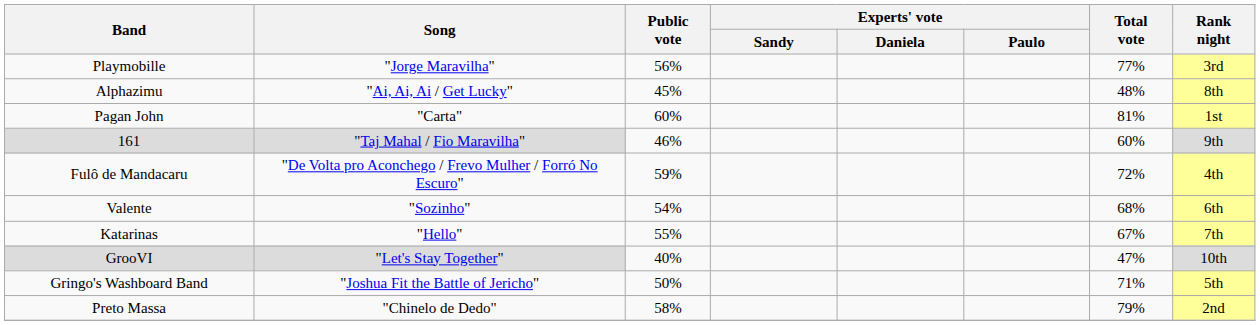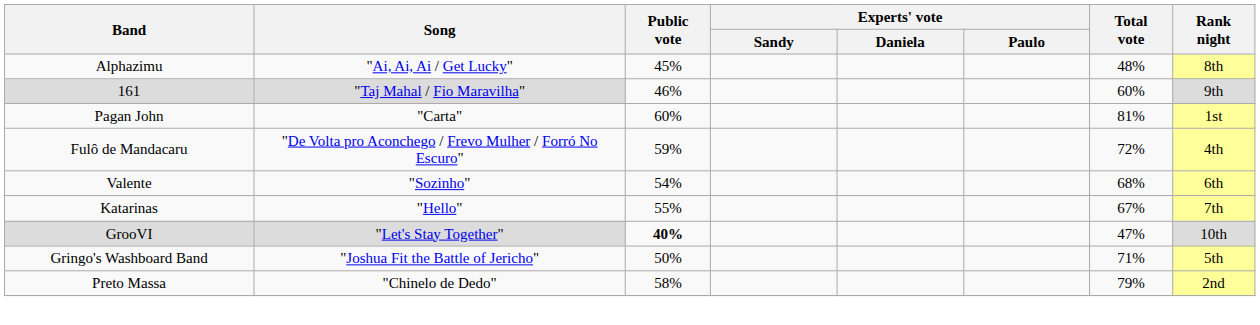- row: Playmobille | "Jorge Maravilha" | 56% | 77% | 3rd
rows swapped: 161 <-> Pagan John
GrooVI | Public vote: normal -> bold
